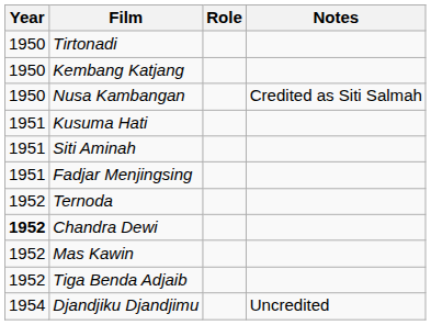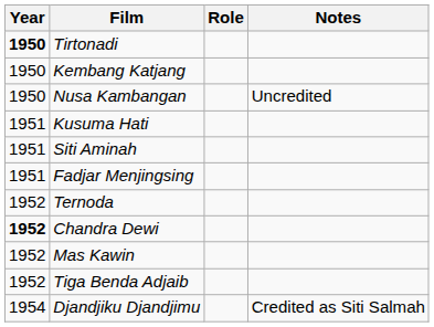Tirtonadi | Year: normal -> bold
Nusa Kambangan | Notes: Credited as Siti Salmah -> Uncredited
Djandjiku Djandjimu | Notes: Uncredited -> Credited as Siti Salmah
